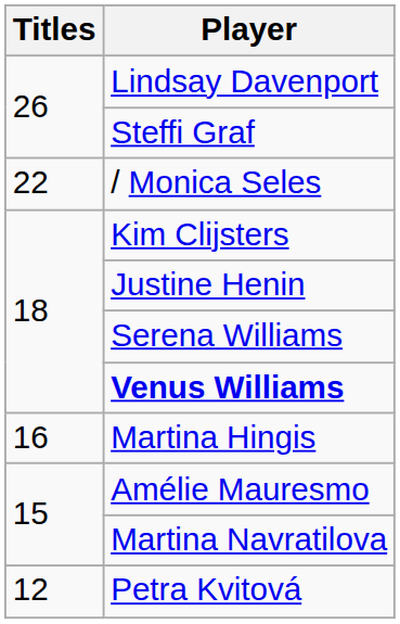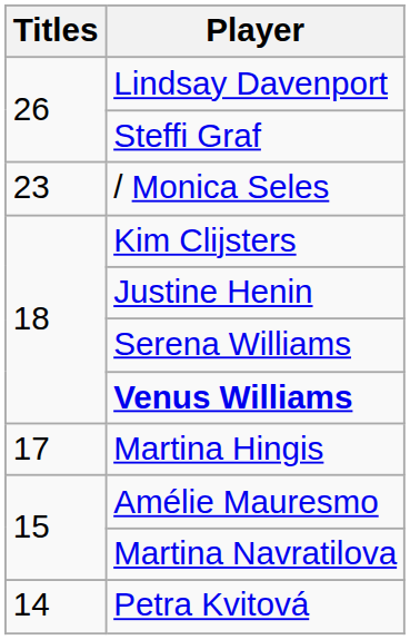/ Monica Seles | Titles: 22 -> 23
Martina Hingis | Titles: 16 -> 17
Petra Kvitová | Titles: 12 -> 14
